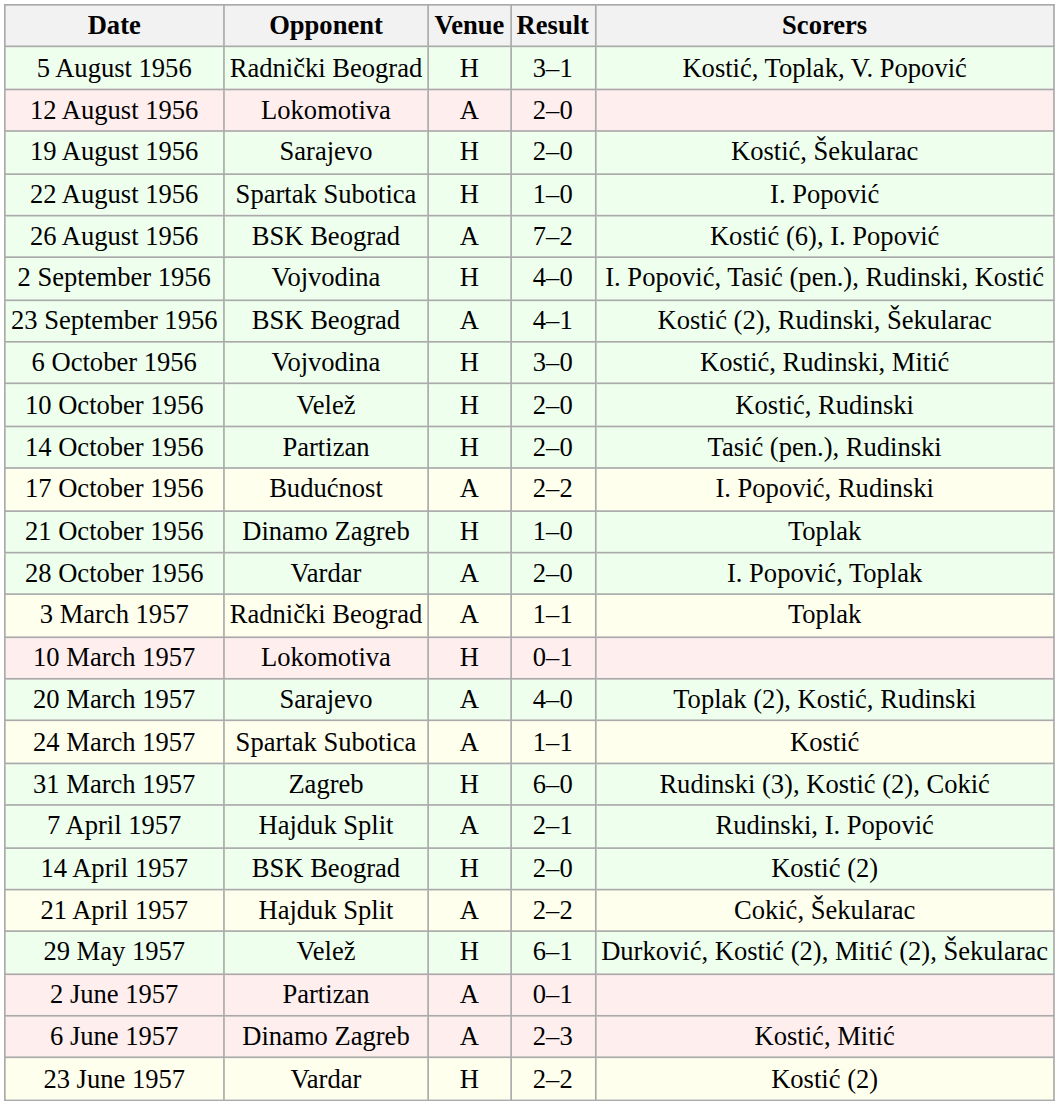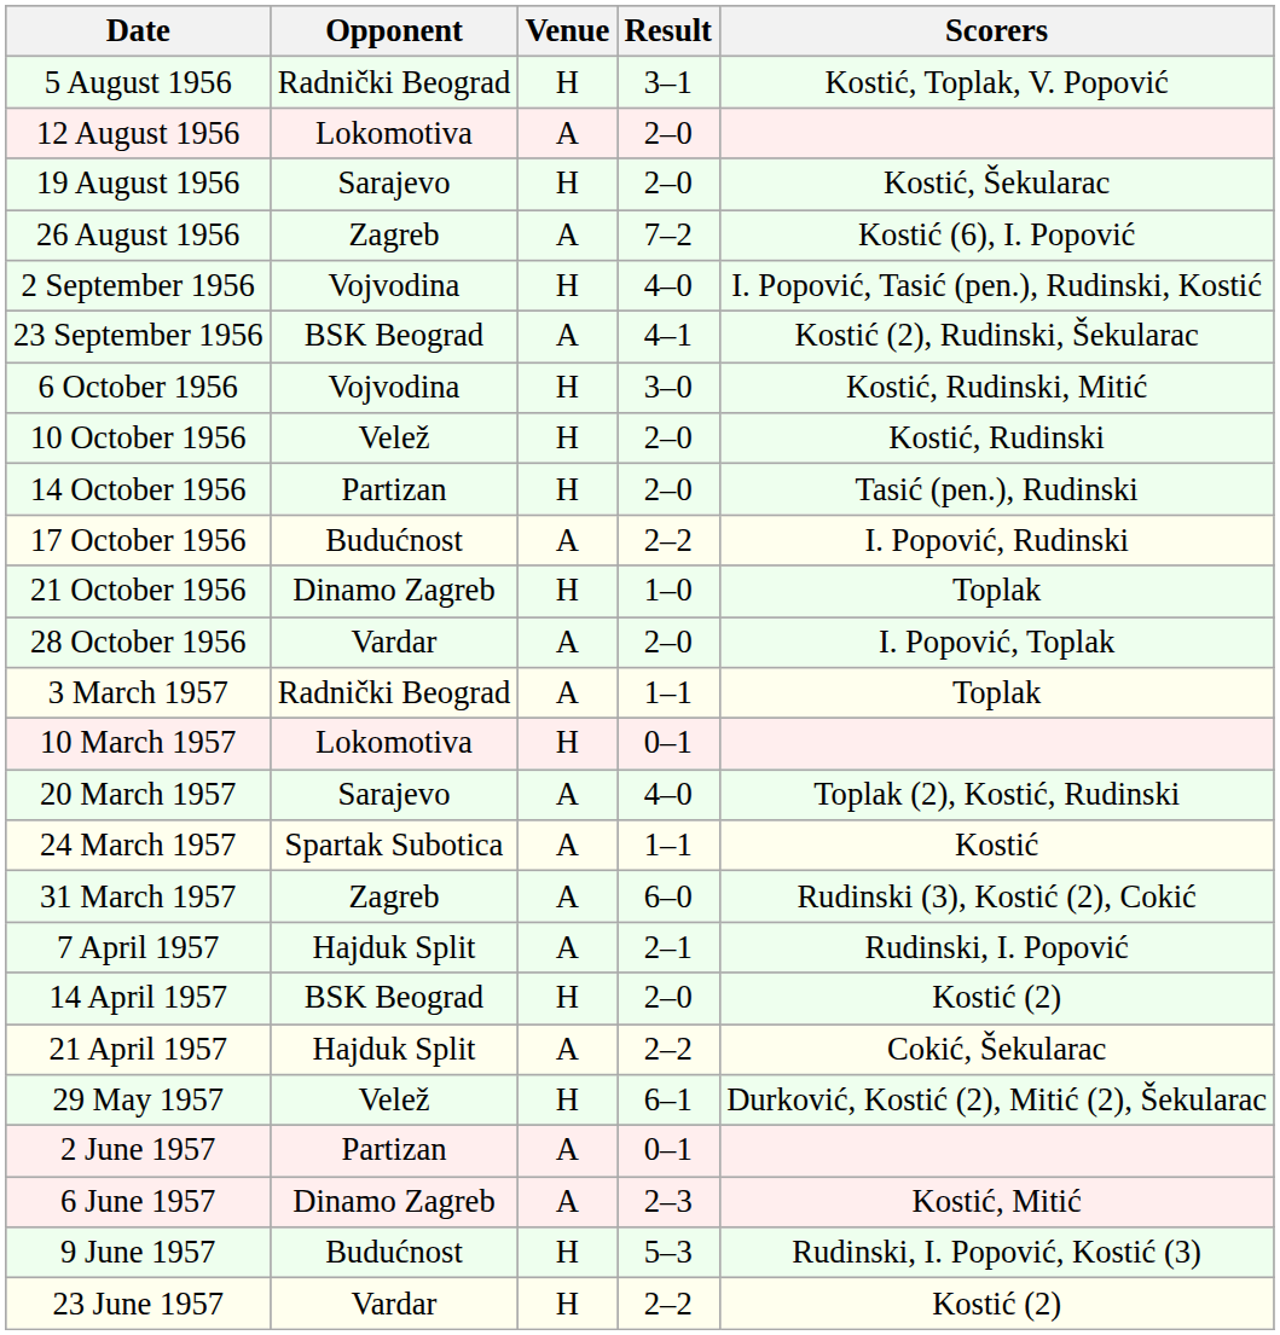- row: 22 August 1956 | Spartak Subotica | H | 1–0 | I. Popović
26 August 1956 | Opponent: BSK Beograd -> Zagreb
31 March 1957 | Venue: H -> A
+ row: 9 June 1957 | Budućnost | H | 5–3 | Rudinski, I. Popović, Kostić (3)
